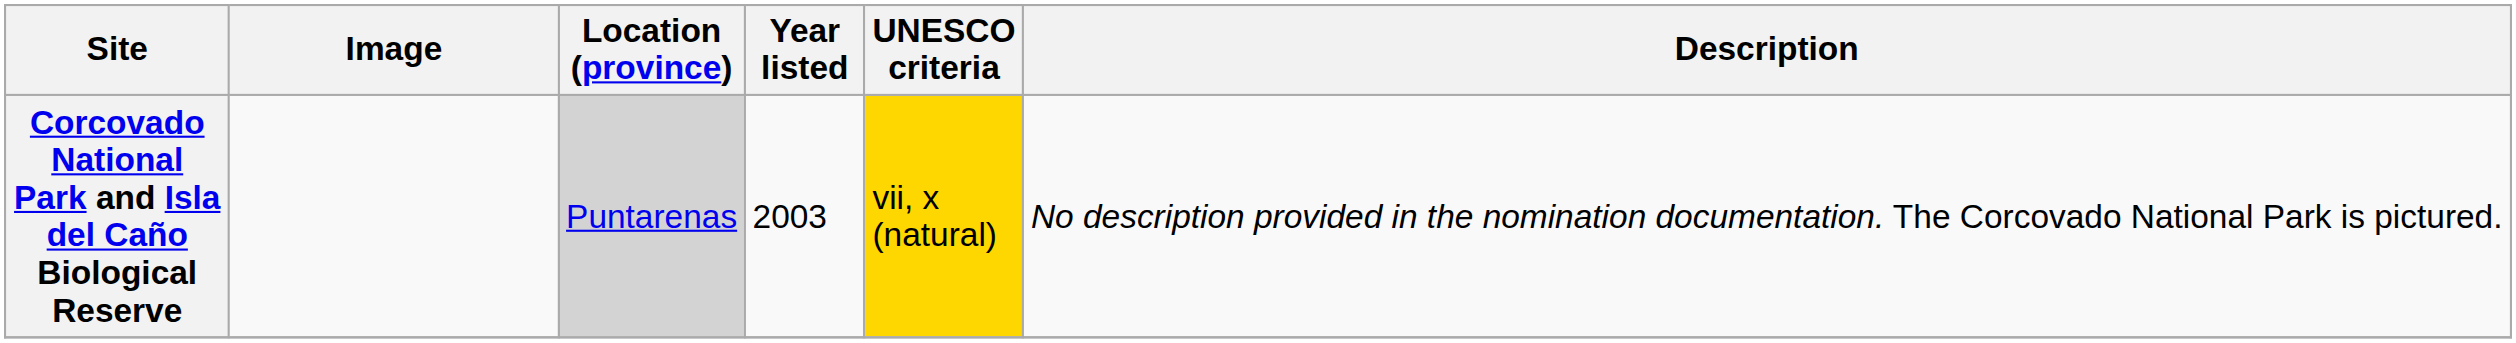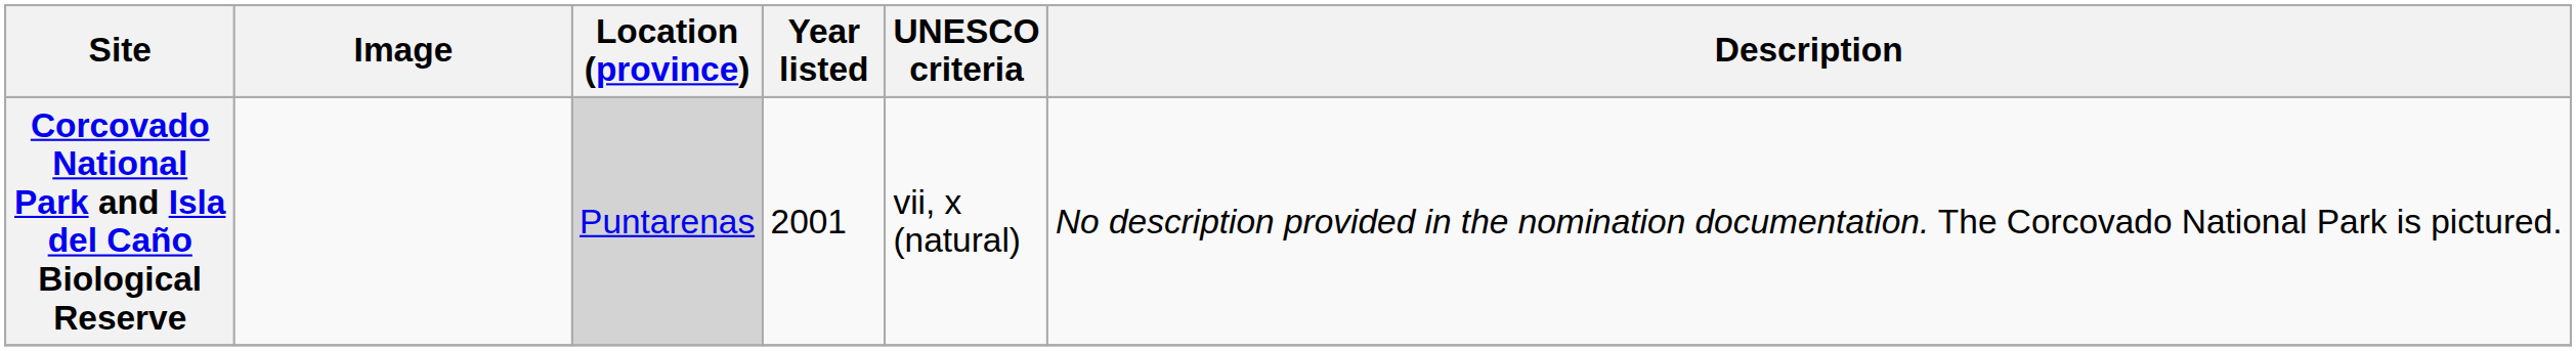Corcovado National Park and Isla del Caño Biological Reserve | Year listed: 2003 -> 2001
Corcovado National Park and Isla del Caño Biological Reserve | UNESCO criteria: gold background -> no background
